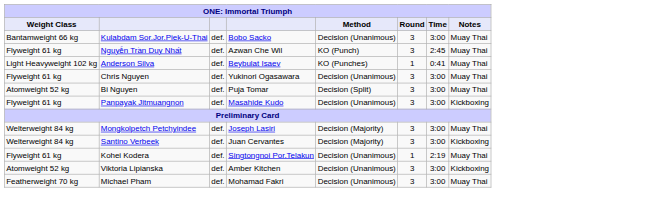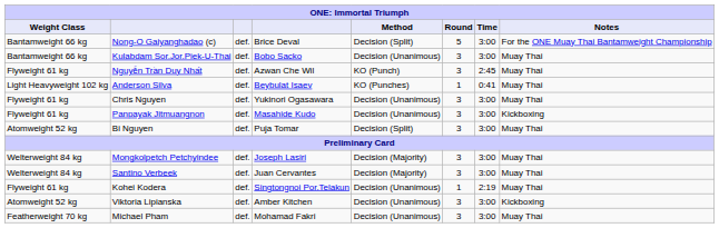+ row: Bantamweight 66 kg | Nong-O Gaiyanghadao (c) | def. | Brice Deval | Decision (Split) | 5 | 3:00 | For the ONE Muay Thai Bantamweight Championship
rows swapped: Bi Nguyen <-> Panpayak Jitmuangnon
Santino Verbeek | Notes: Kickboxing -> Muay Thai
